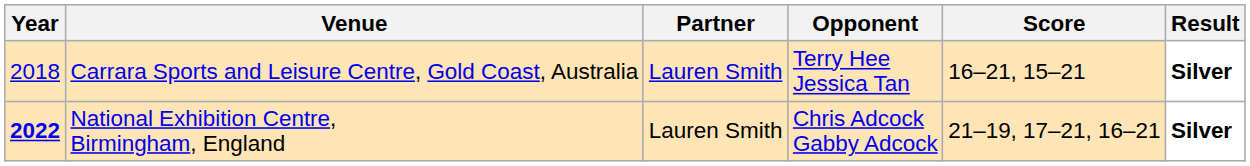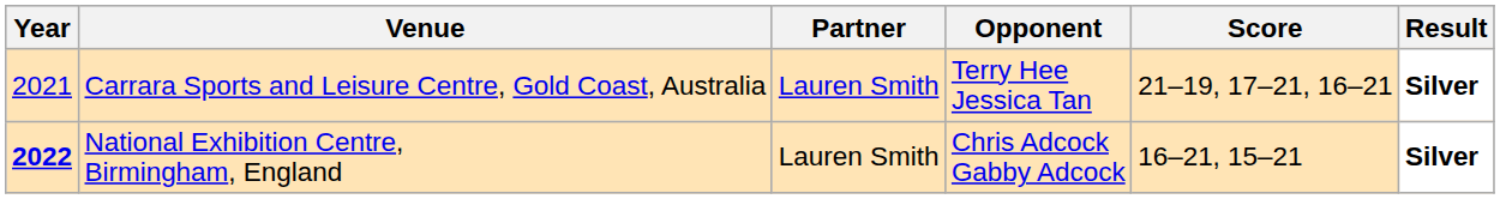Carrara Sports and Leisure Centre, Gold Coast, Australia | Year: 2018 -> 2021
Carrara Sports and Leisure Centre, Gold Coast, Australia | Score: 16–21, 15–21 -> 21–19, 17–21, 16–21
National Exhibition Centre, Birmingham, England | Score: 21–19, 17–21, 16–21 -> 16–21, 15–21
